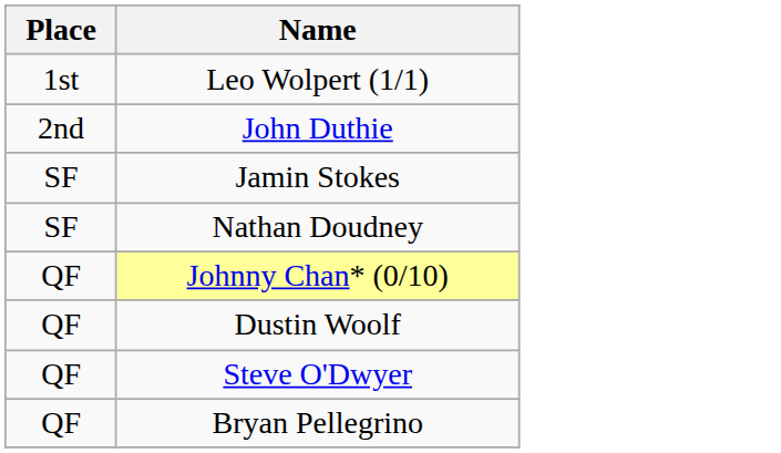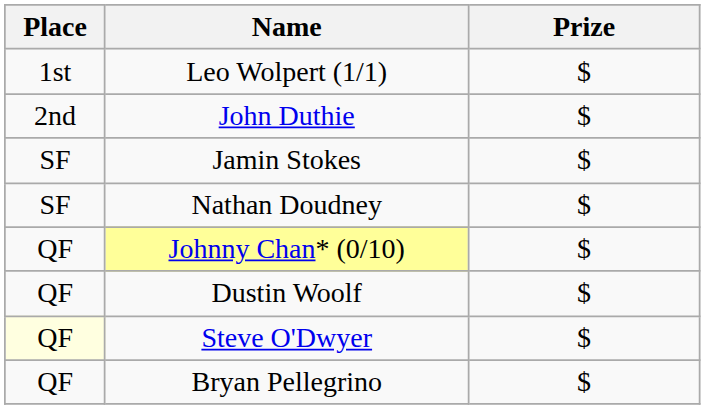+ column: Prize | $ | $ | $ | $ | $ | $ | $ | $
Steve O'Dwyer | Place: no background -> lightyellow background
